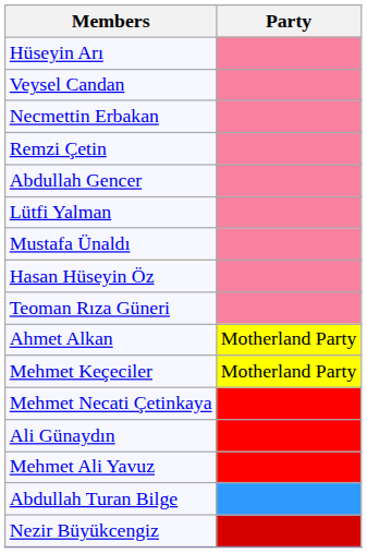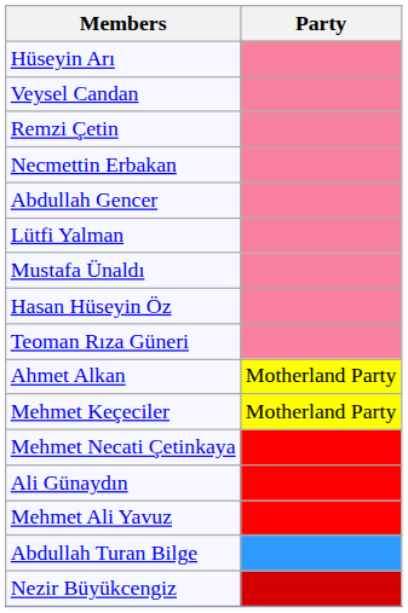rows swapped: Remzi Çetin <-> Necmettin Erbakan
